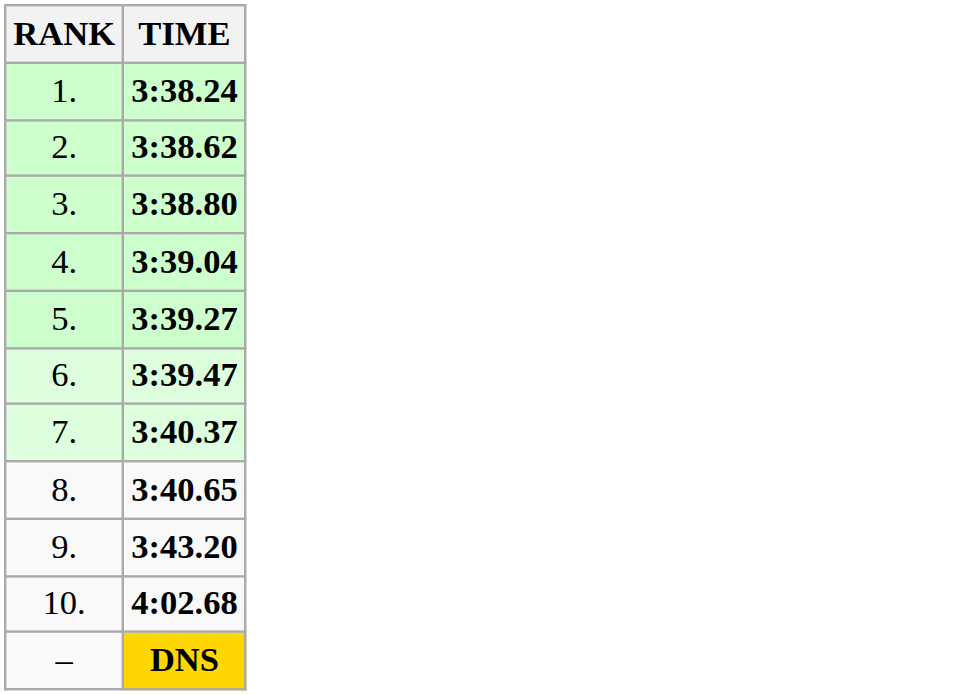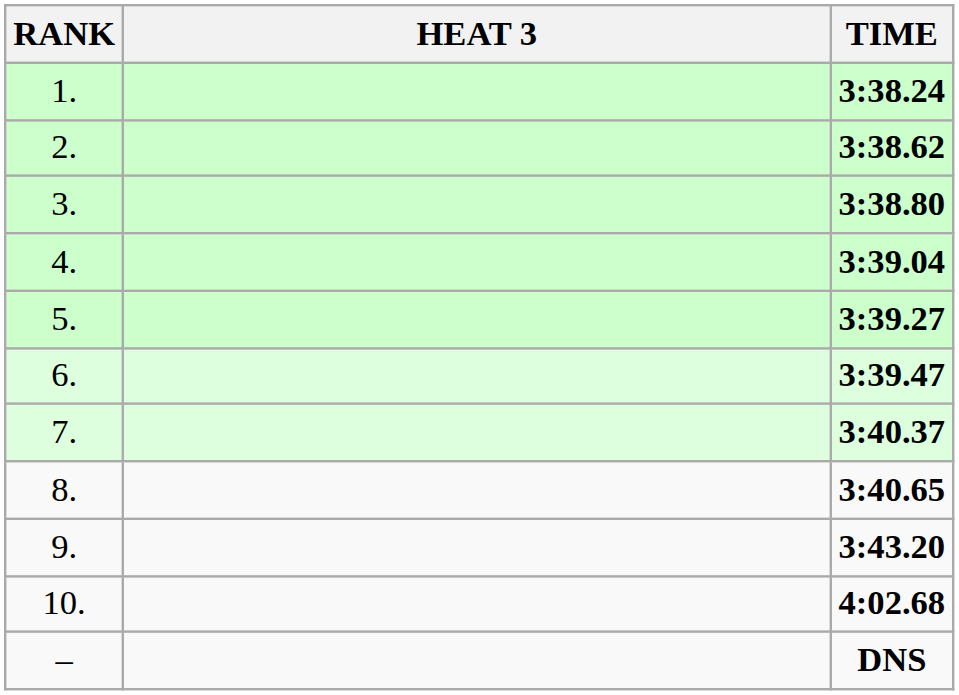+ column: HEAT 3
– | TIME: gold background -> no background
